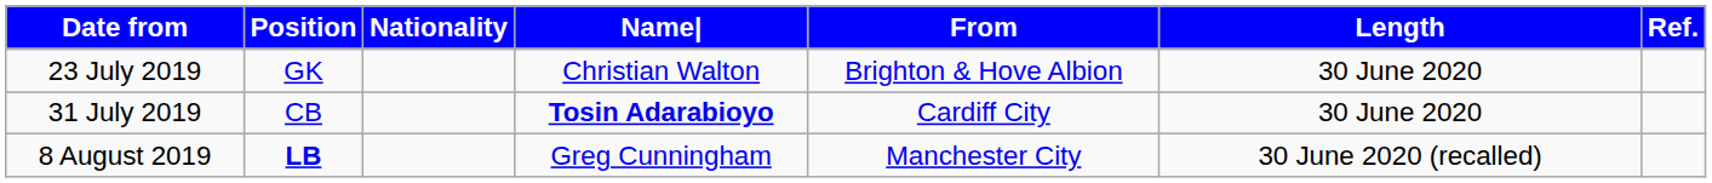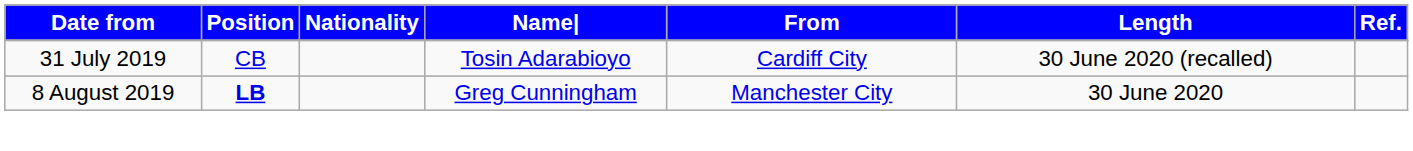- row: 23 July 2019 | GK | Christian Walton | Brighton & Hove Albion | 30 June 2020
31 July 2019 | Name|: bold -> normal
31 July 2019 | Length: 30 June 2020 -> 30 June 2020 (recalled)
8 August 2019 | Length: 30 June 2020 (recalled) -> 30 June 2020
